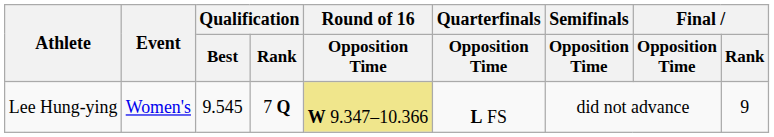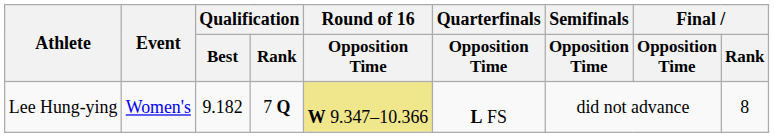Lee Hung-ying | Qualification / Best: 9.545 -> 9.182
Lee Hung-ying | Final / Rank: 9 -> 8
